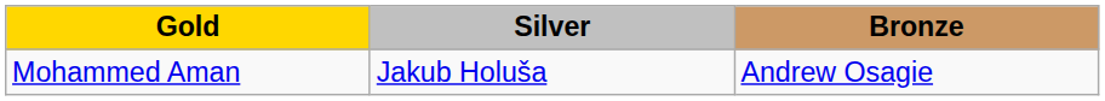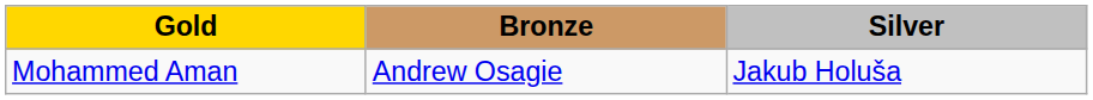columns swapped: Silver <-> Bronze
